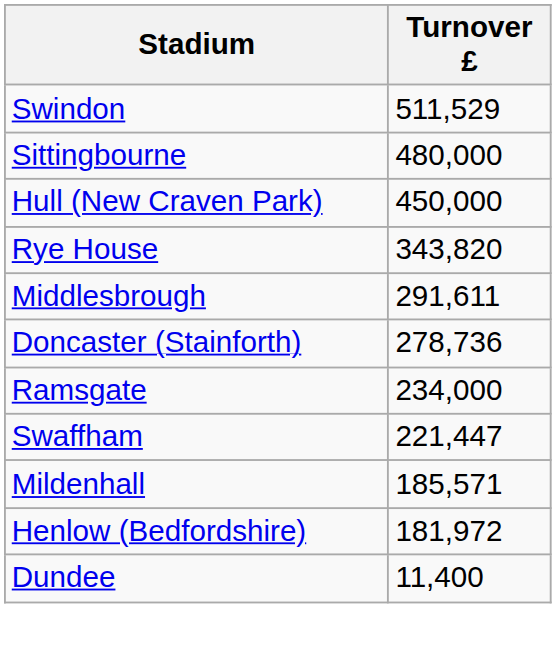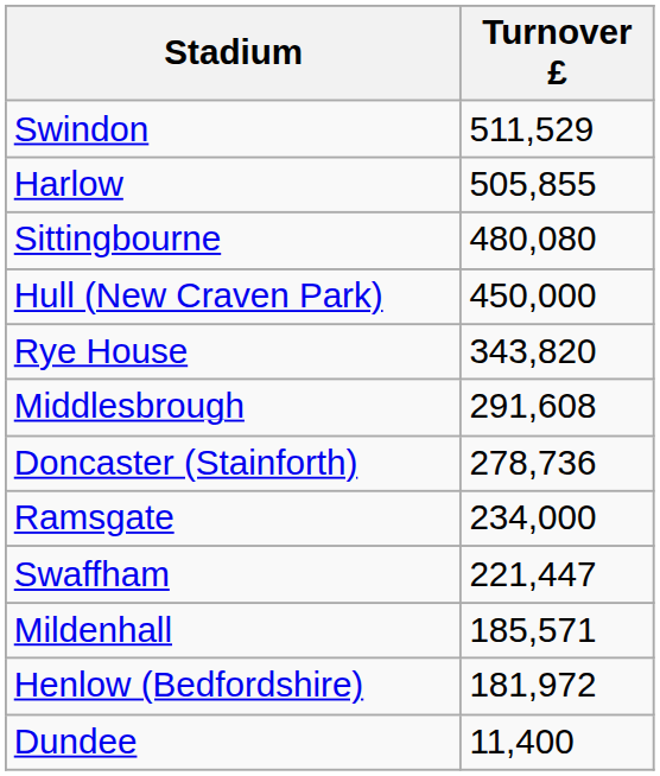+ row: Harlow | 505,855
Sittingbourne | Turnover £: 480,000 -> 480,080
Middlesbrough | Turnover £: 291,611 -> 291,608
